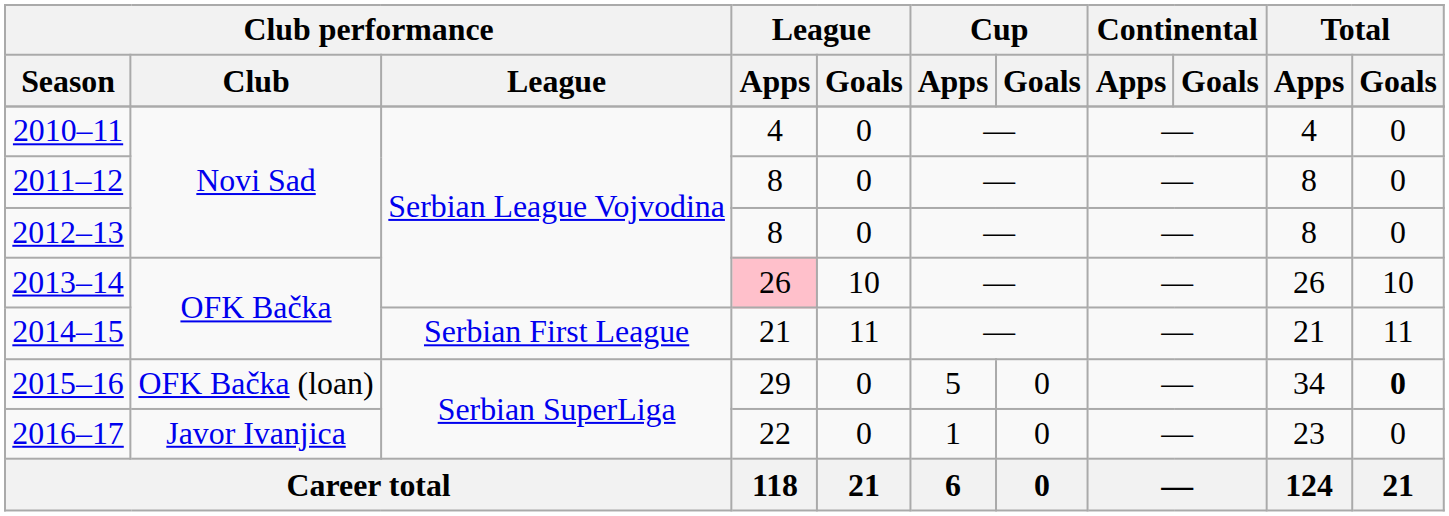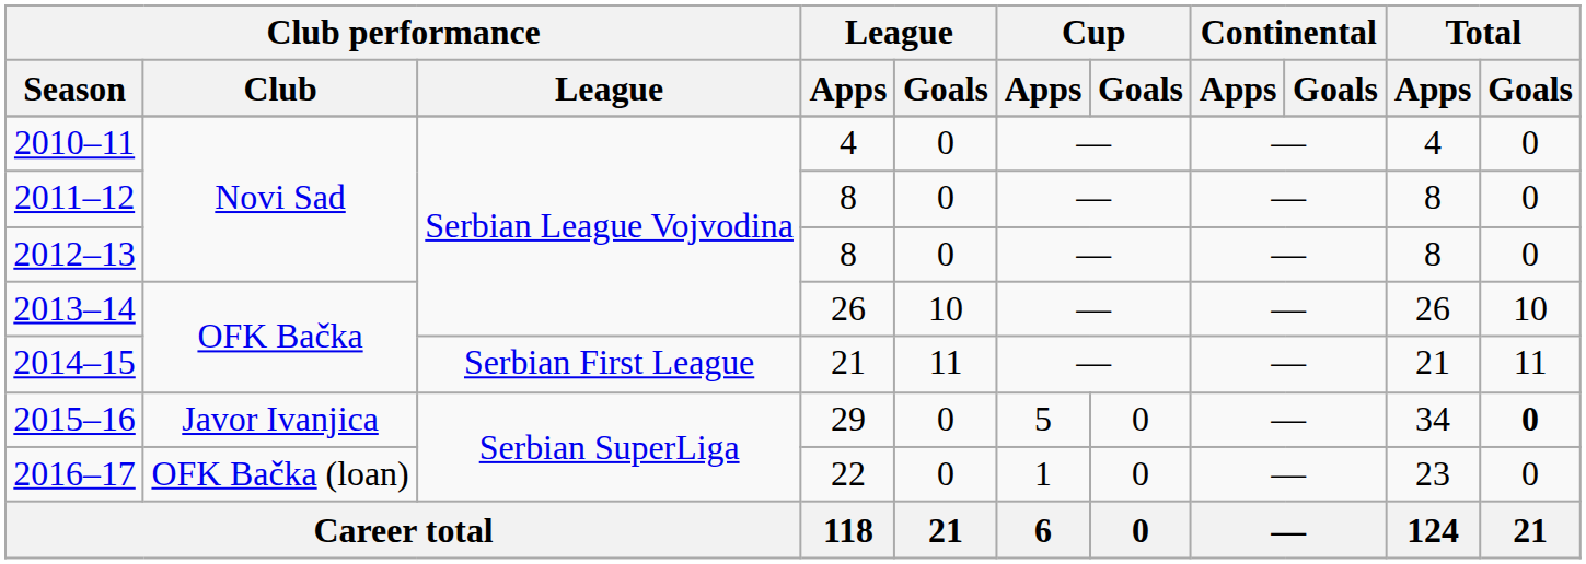2013–14 | League / Apps: pink background -> no background
2015–16 | Club performance / Club: OFK Bačka (loan) -> Javor Ivanjica
2016–17 | Club performance / Club: Javor Ivanjica -> OFK Bačka (loan)
